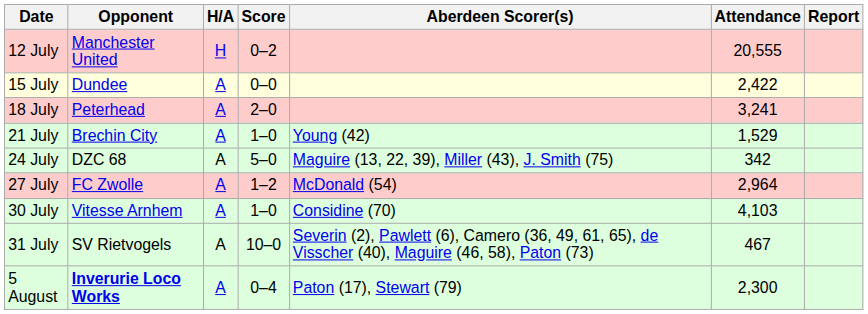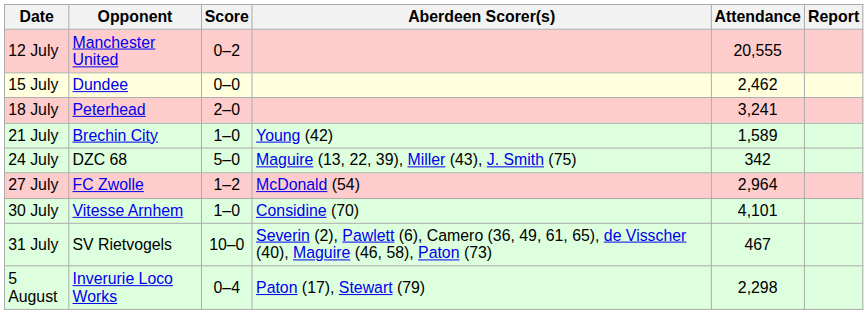- column: H/A | H | A | A | A | A | A | A | A | A
15 July | Attendance: 2,422 -> 2,462
21 July | Attendance: 1,529 -> 1,589
30 July | Attendance: 4,103 -> 4,101
5 August | Opponent: bold -> normal
5 August | Attendance: 2,300 -> 2,298
